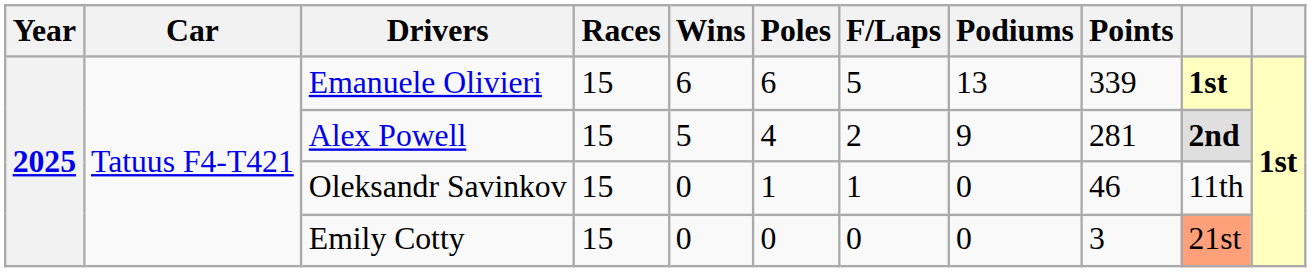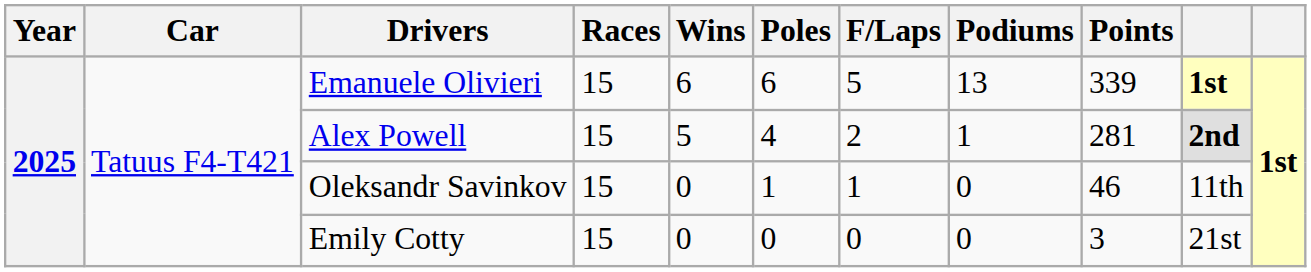Alex Powell | Podiums: 9 -> 1
Emily Cotty | column 10: lightsalmon background -> no background
